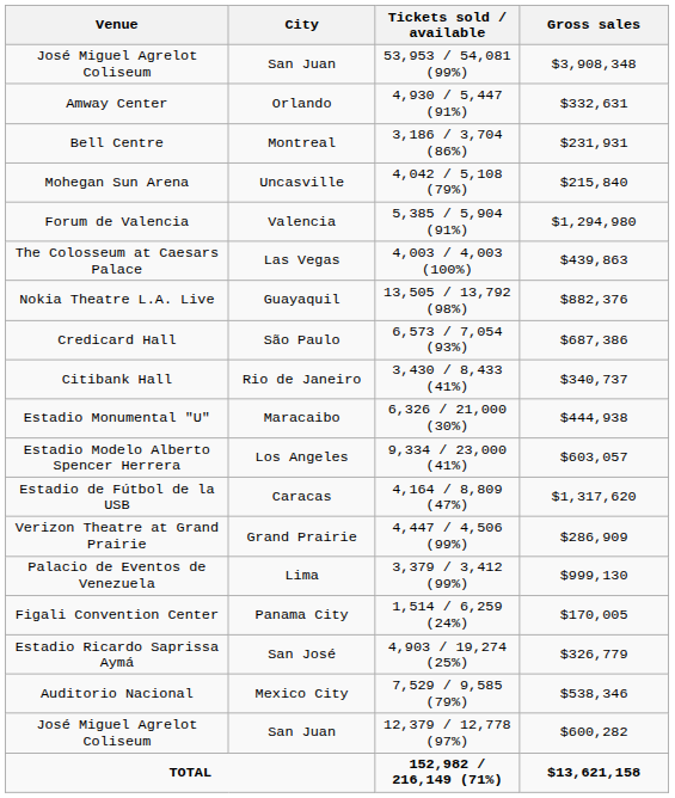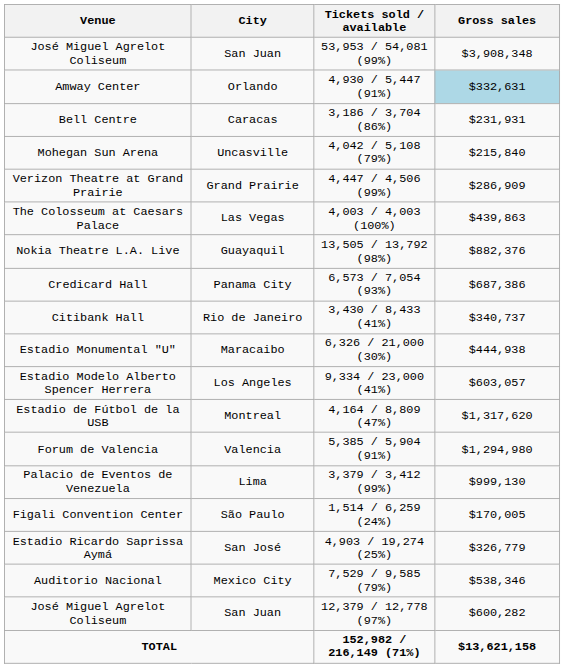Amway Center | Gross sales: no background -> lightblue background
Bell Centre | City: Montreal -> Caracas
rows swapped: Verizon Theatre at Grand Prairie <-> Forum de Valencia
Credicard Hall | City: São Paulo -> Panama City
Estadio de Fútbol de la USB | City: Caracas -> Montreal
Figali Convention Center | City: Panama City -> São Paulo
